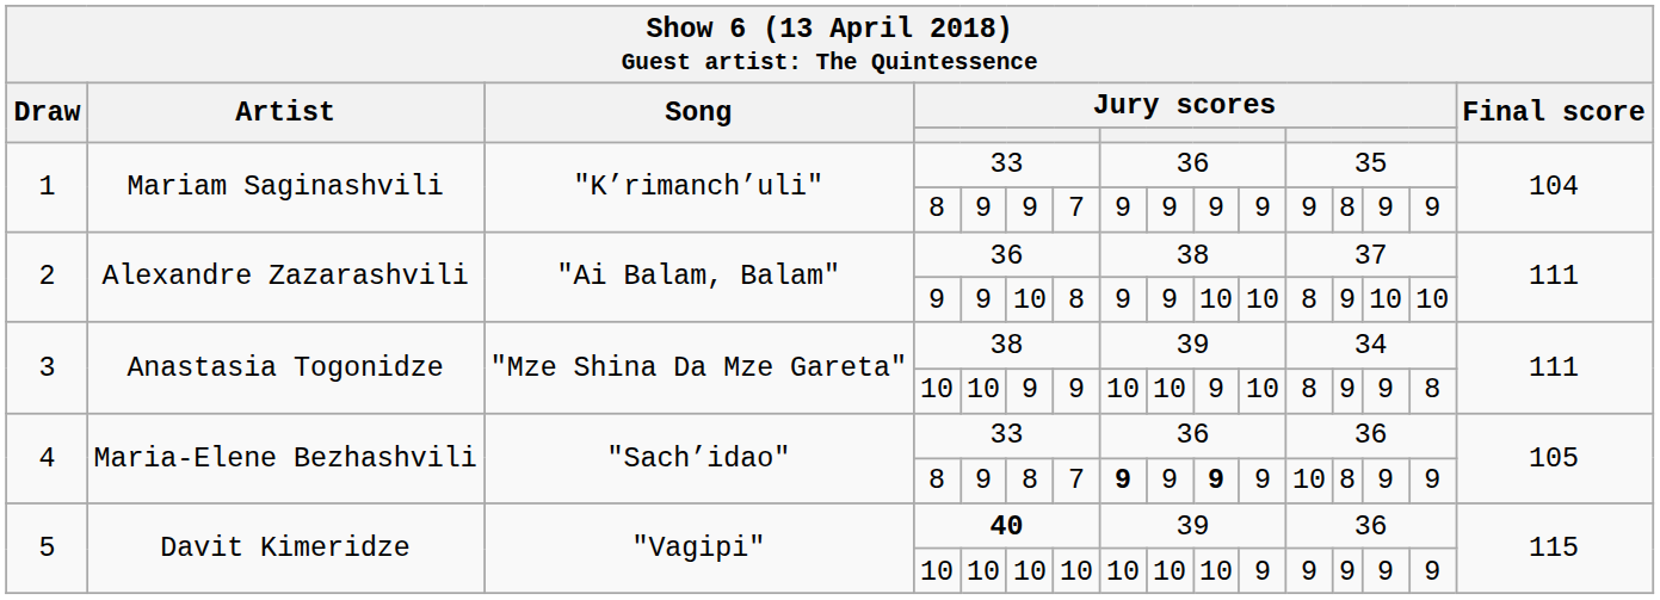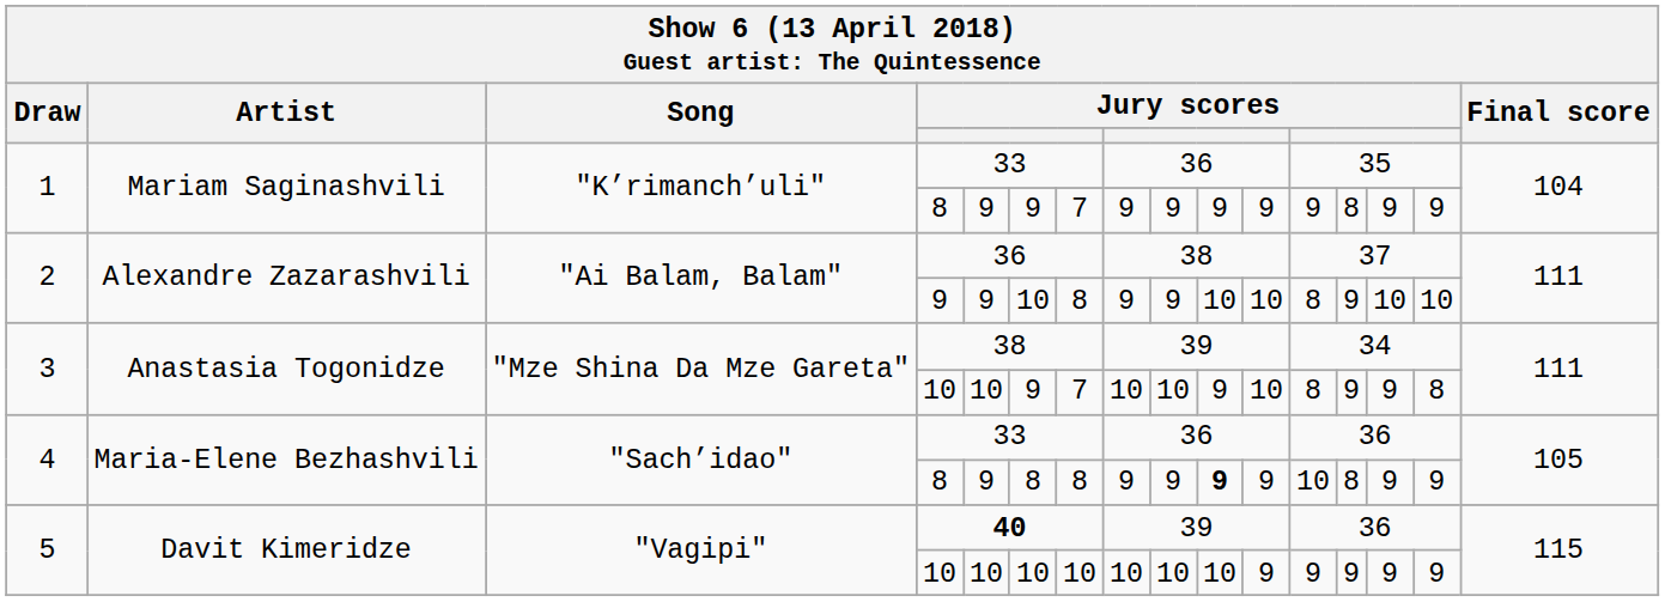3 / 10 | column 7: 9 -> 7
4 / 8 | column 7: 7 -> 8
4 / 8 | column 8: bold -> normal
